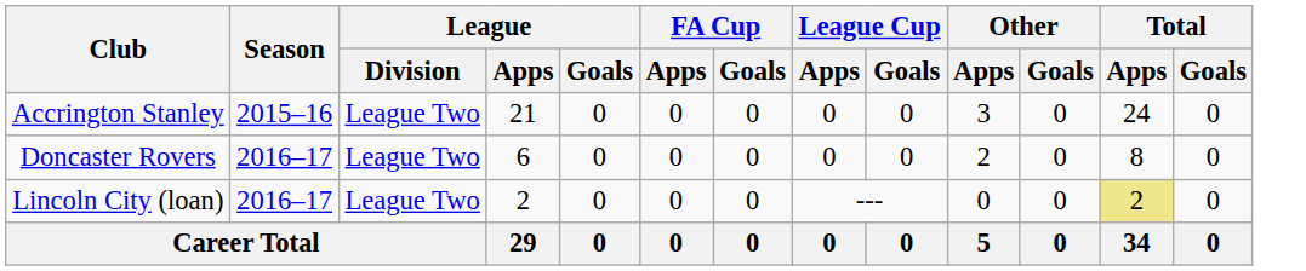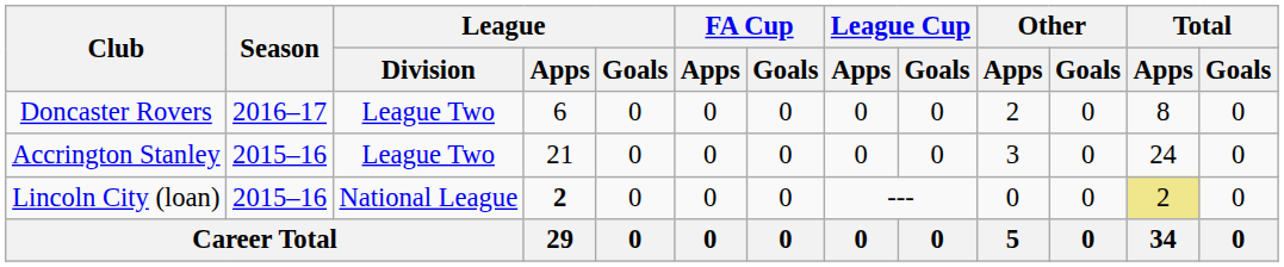rows swapped: Accrington Stanley <-> Doncaster Rovers
Lincoln City (loan) | Season: 2016–17 -> 2015–16
Lincoln City (loan) | League / Division: League Two -> National League
Lincoln City (loan) | League / Apps: normal -> bold
